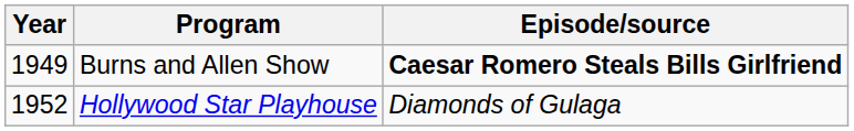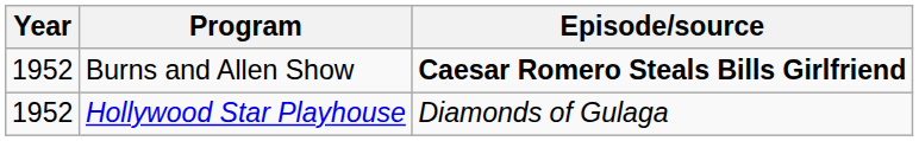Burns and Allen Show | Year: 1949 -> 1952
